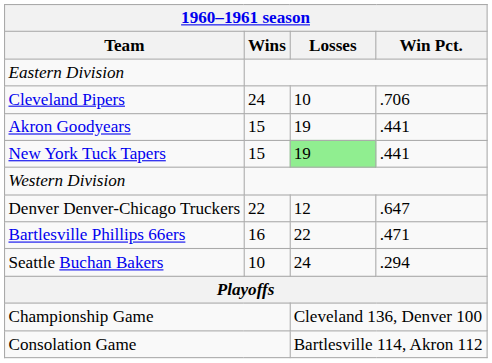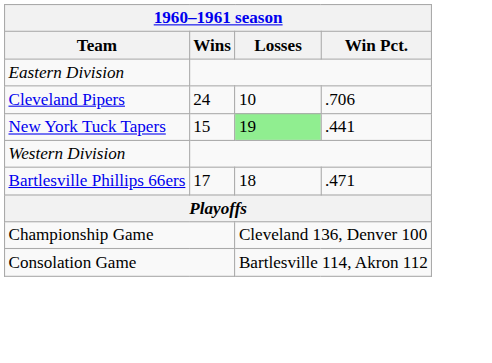- row: Akron Goodyears | 15 | 19 | .441
- row: Denver Denver-Chicago Truckers | 22 | 12 | .647
Bartlesville Phillips 66ers | Wins: 16 -> 17
Bartlesville Phillips 66ers | Losses: 22 -> 18
- row: Seattle Buchan Bakers | 10 | 24 | .294
